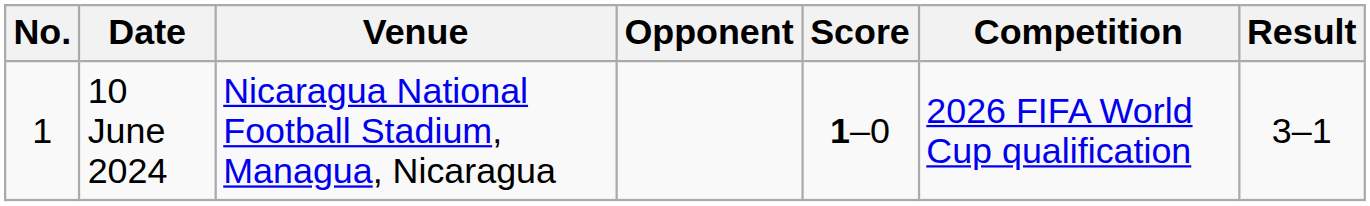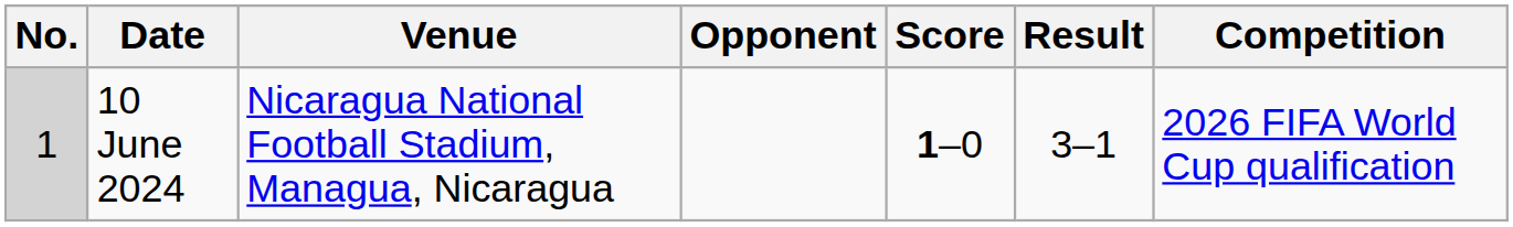columns swapped: Result <-> Competition
10 June 2024 | No.: no background -> lightgrey background
